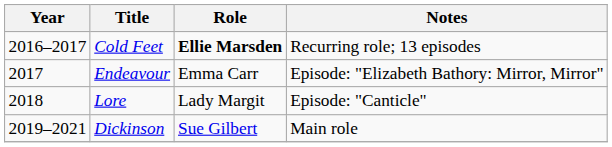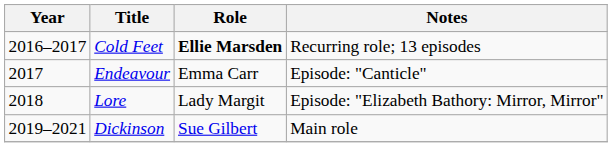Endeavour | Notes: Episode: "Elizabeth Bathory: Mirror, Mirror" -> Episode: "Canticle"
Lore | Notes: Episode: "Canticle" -> Episode: "Elizabeth Bathory: Mirror, Mirror"
